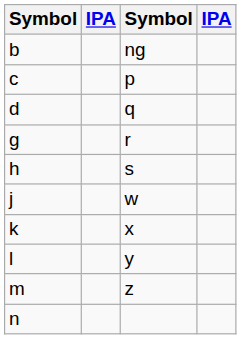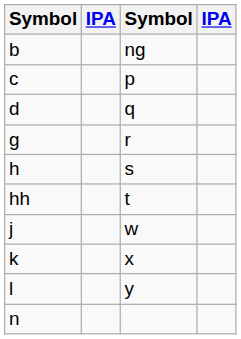+ row: hh | t
- row: m | z
